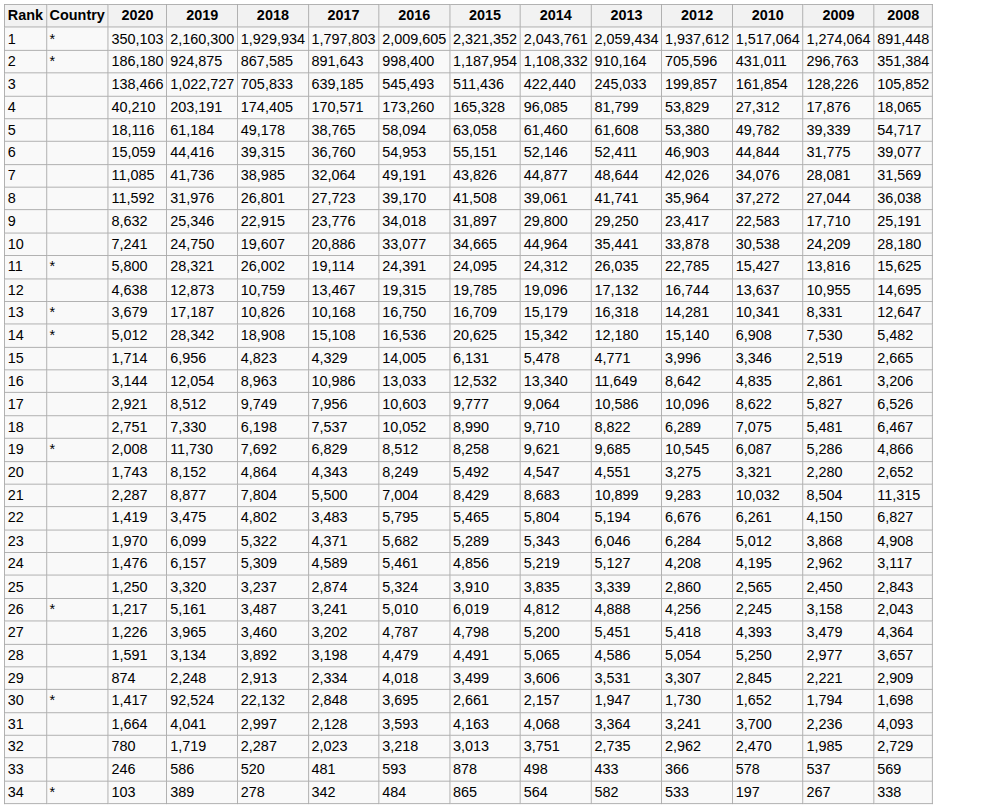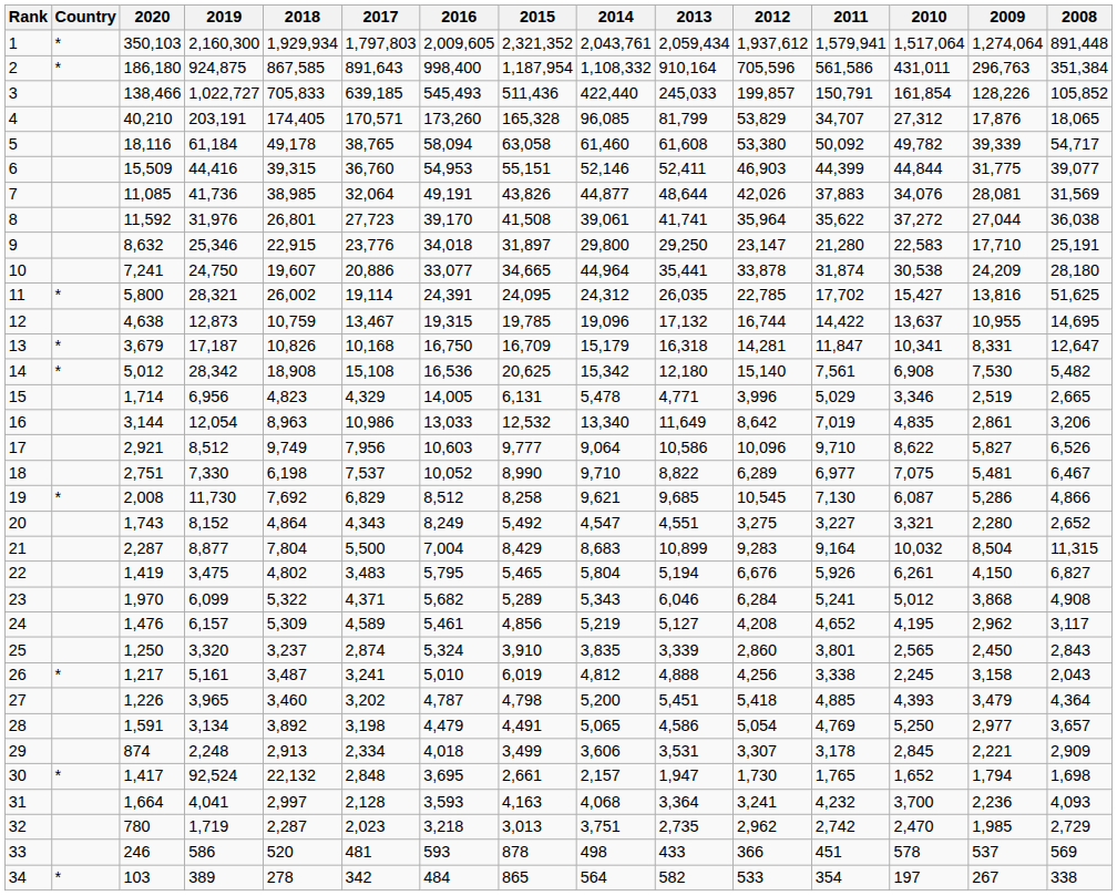+ column: 2011 | 1,579,941 | 561,586 | 150,791 | 34,707 | 50,092 | 44,399 | 37,883 | 35,622 | 21,280 | 31,874 | 17,702 | 14,422 | 11,847 | 7,561 | 5,029 | 7,019 | 9,710 | 6,977 | 7,130 | 3,227 | 9,164 | 5,926 | 5,241 | 4,652 | 3,801 | 3,338 | 4,885 | 4,769 | 3,178 | 1,765 | 4,232 | 2,742 | 451 | 354
6 | 2020: 15,059 -> 15,509
9 | 2012: 23,417 -> 23,147
11 | 2008: 15,625 -> 51,625
